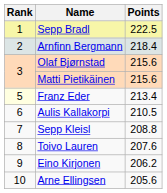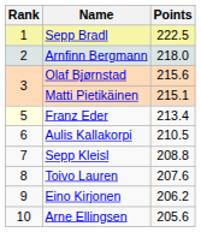Arnfinn Bergmann | Points: 218.4 -> 218.0
Matti Pietikäinen | Points: 215.6 -> 215.1
